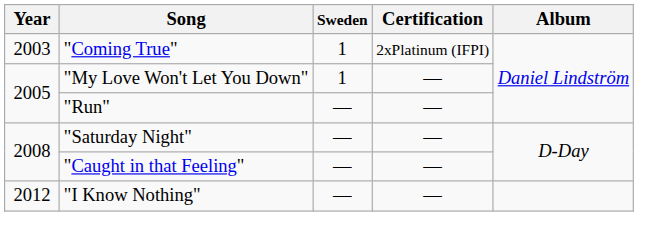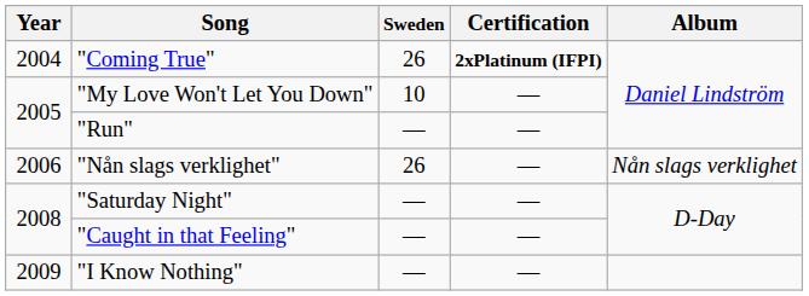"Coming True" | Year: 2003 -> 2004
"Coming True" | Sweden: 1 -> 26
"Coming True" | Certification: normal -> bold
"My Love Won't Let You Down" | Sweden: 1 -> 10
+ row: 2006 | "Nån slags verklighet" | 26 | — | Nån slags verklighet
"I Know Nothing" | Year: 2012 -> 2009
